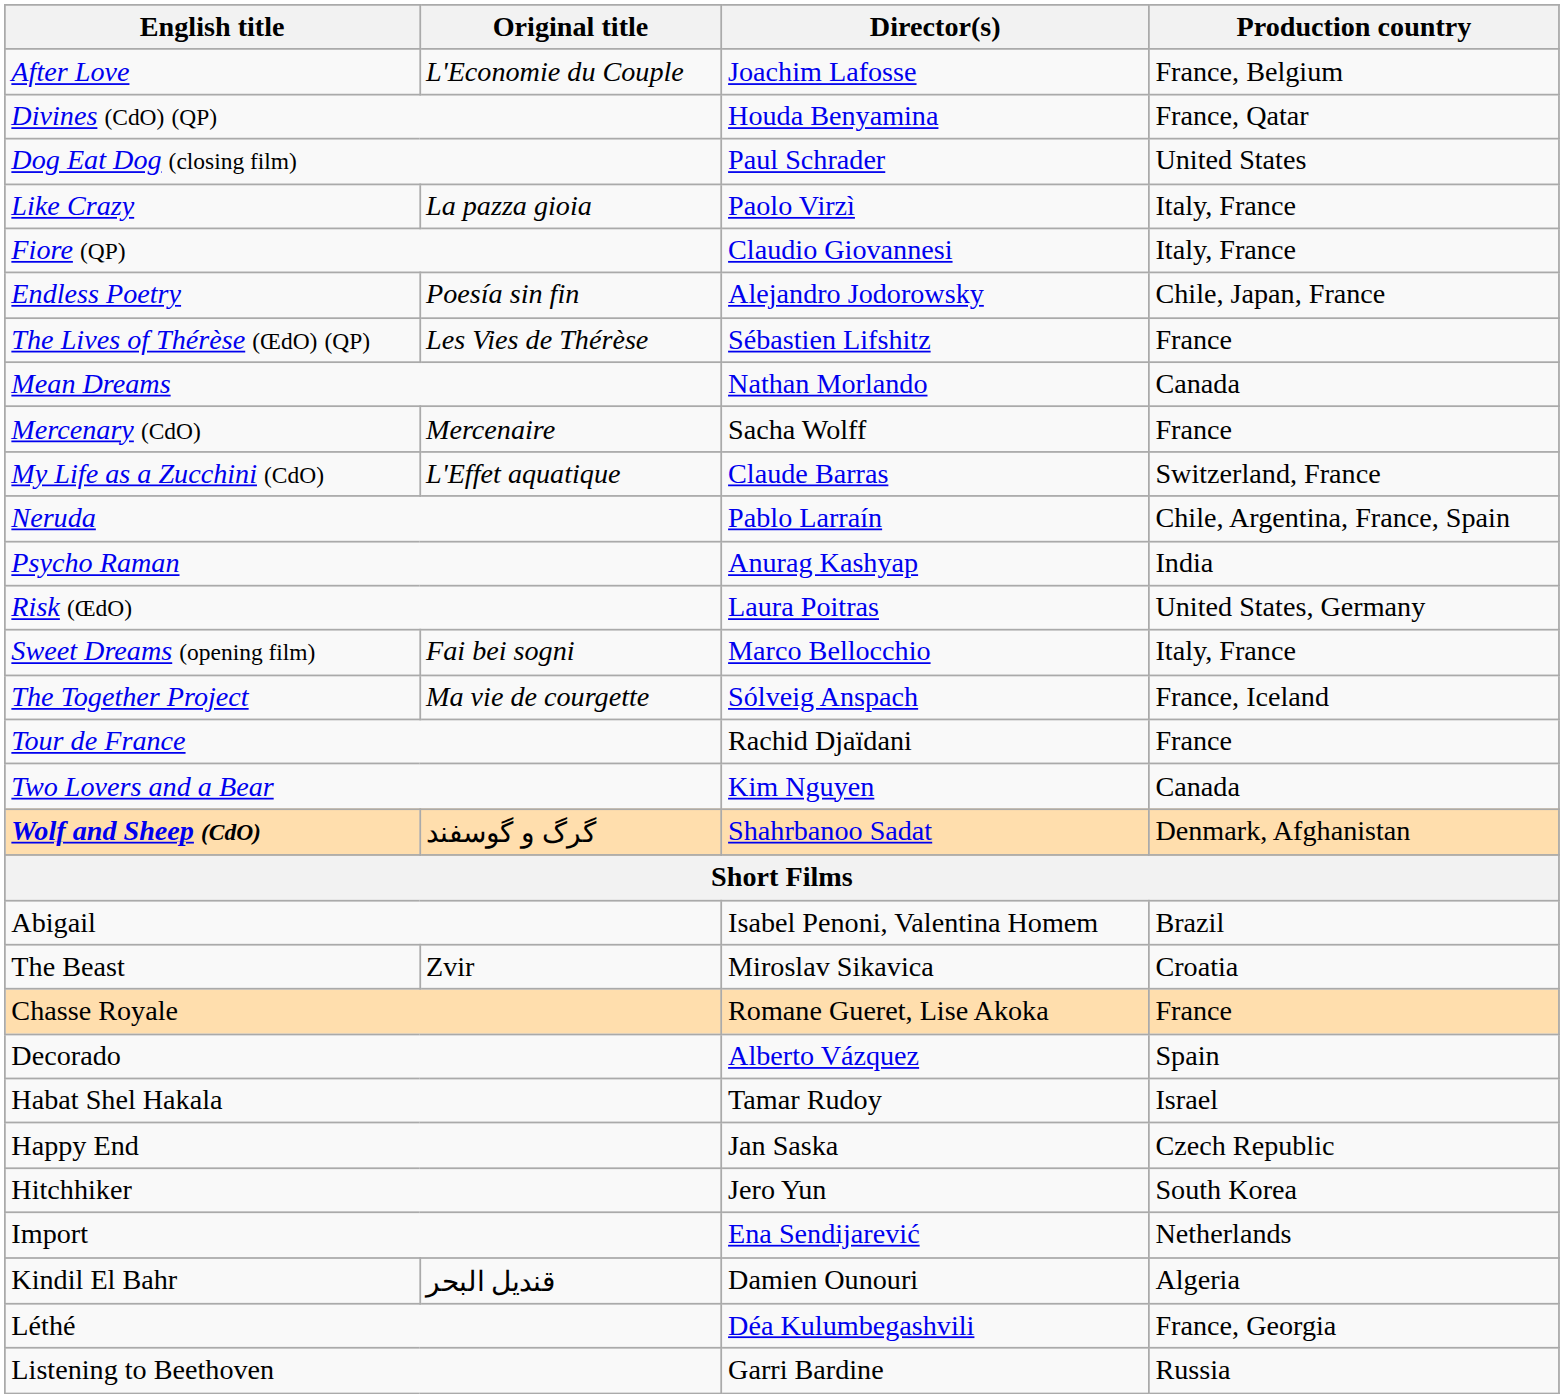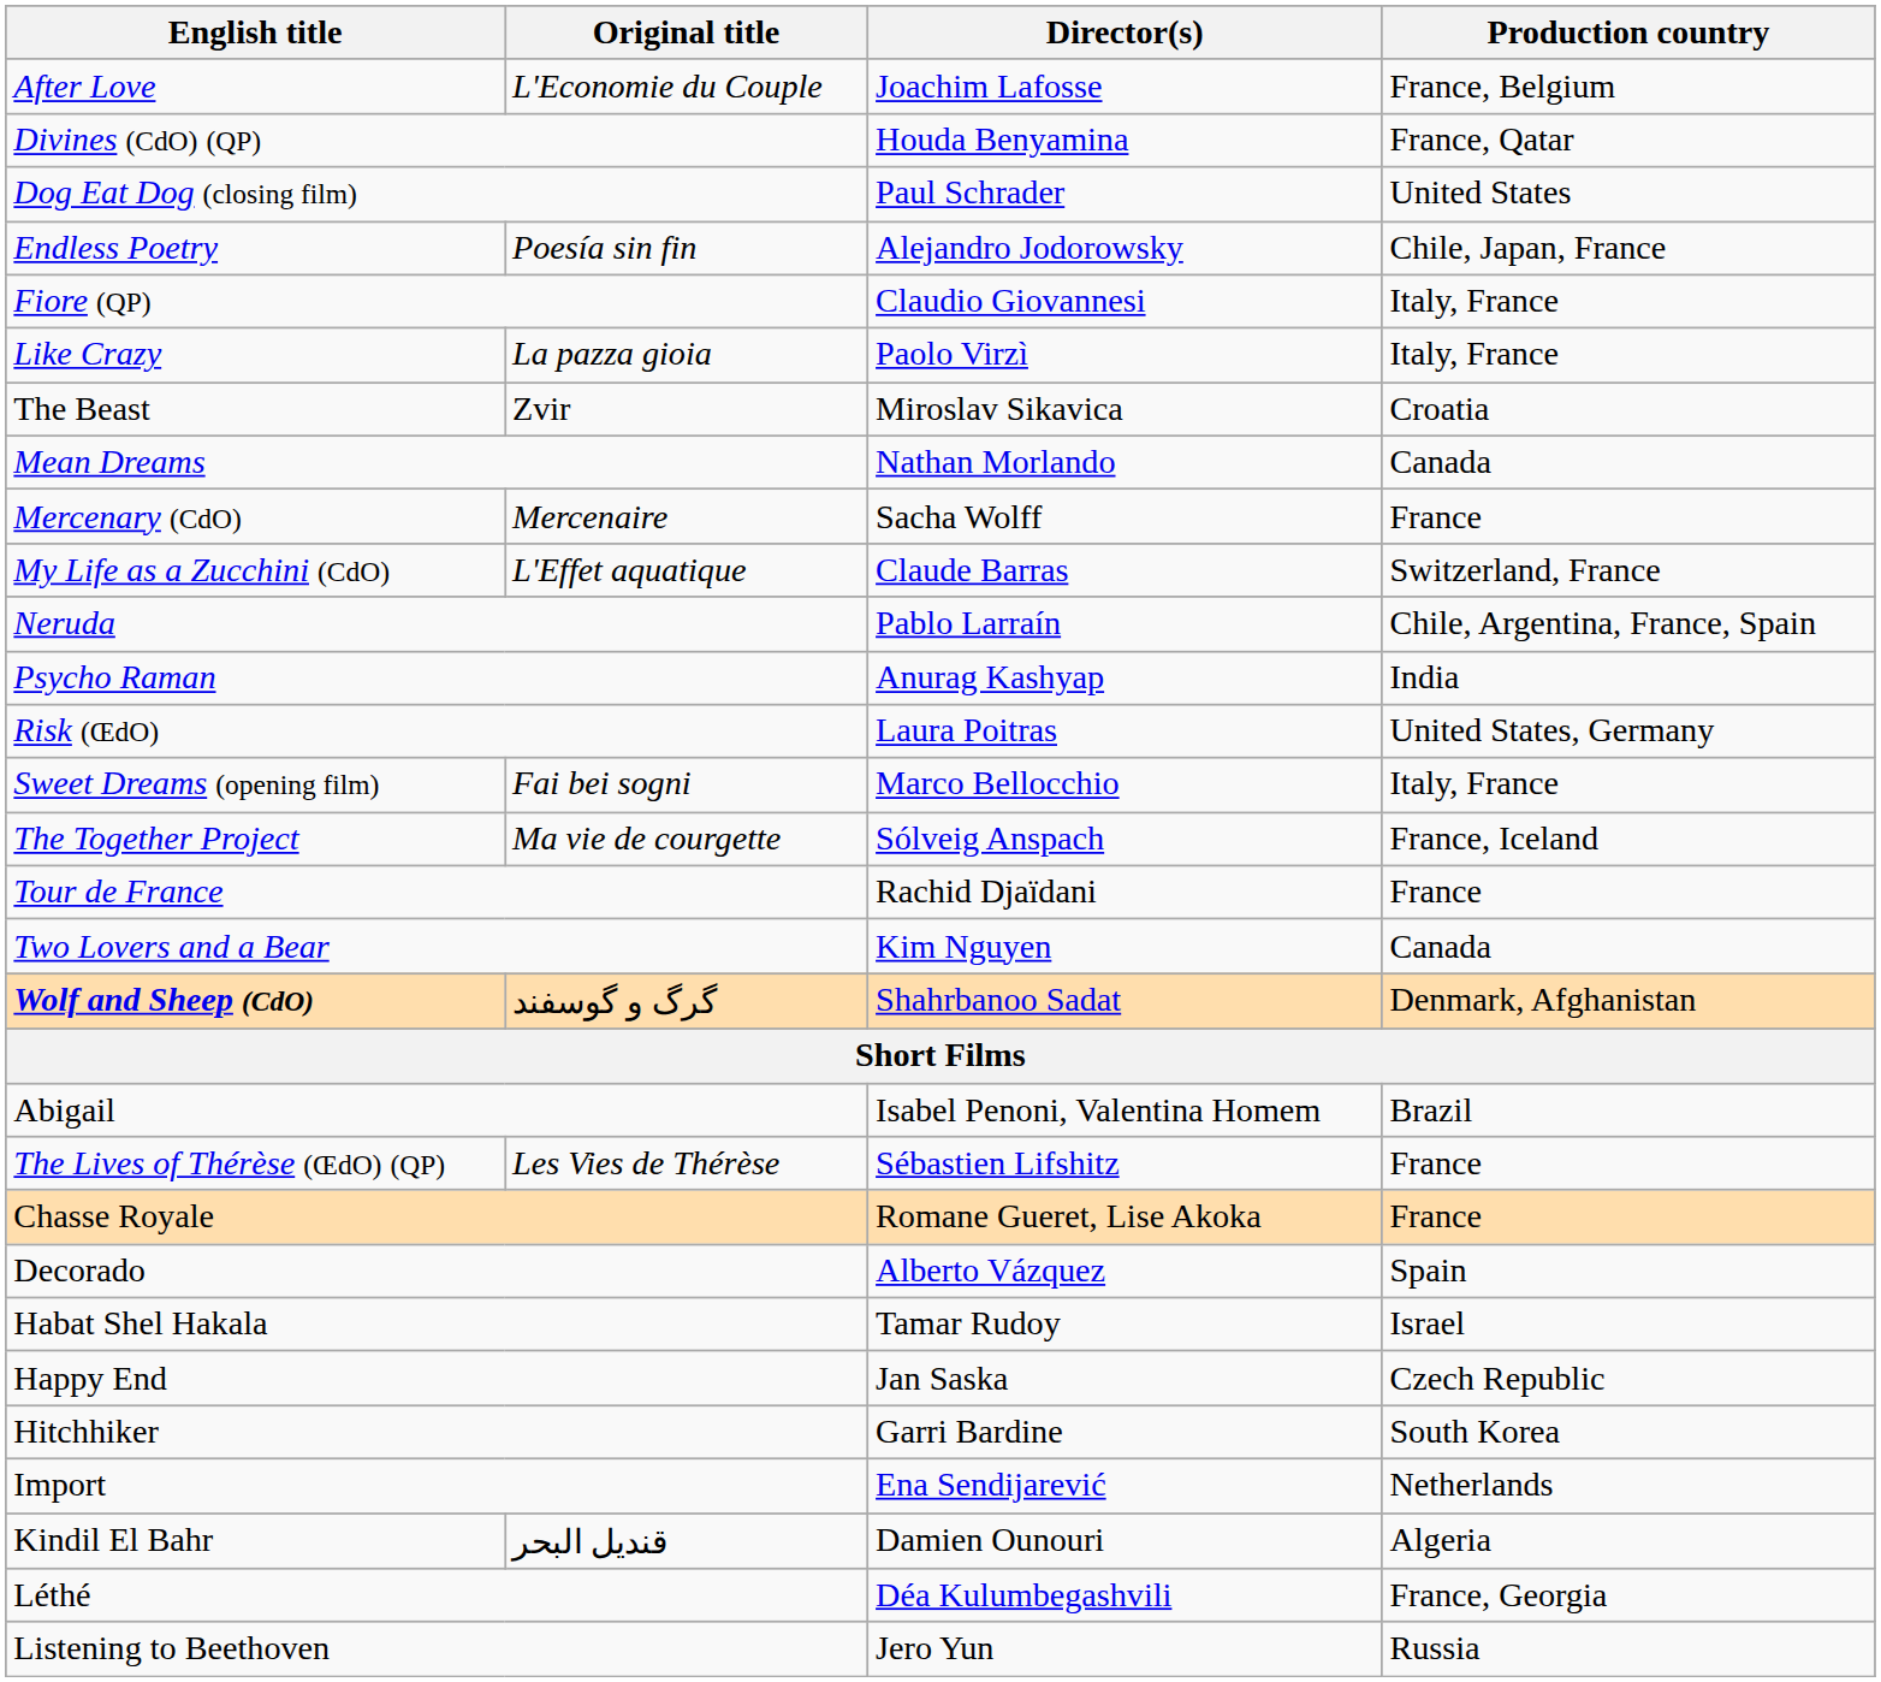rows swapped: Endless Poetry <-> Like Crazy
rows swapped: The Lives of Thérèse (ŒdO) (QP) <-> The Beast
Hitchhiker | Director(s): Jero Yun -> Garri Bardine
Listening to Beethoven | Director(s): Garri Bardine -> Jero Yun
